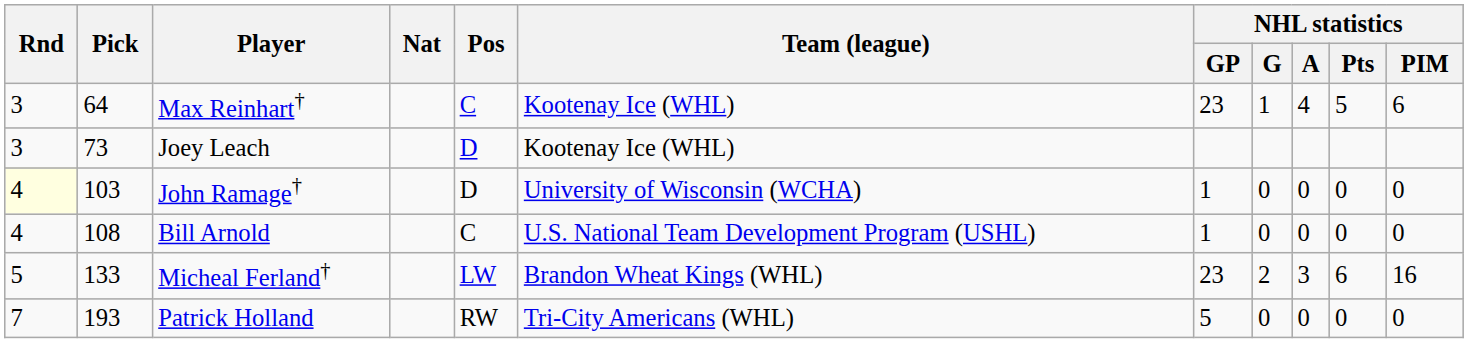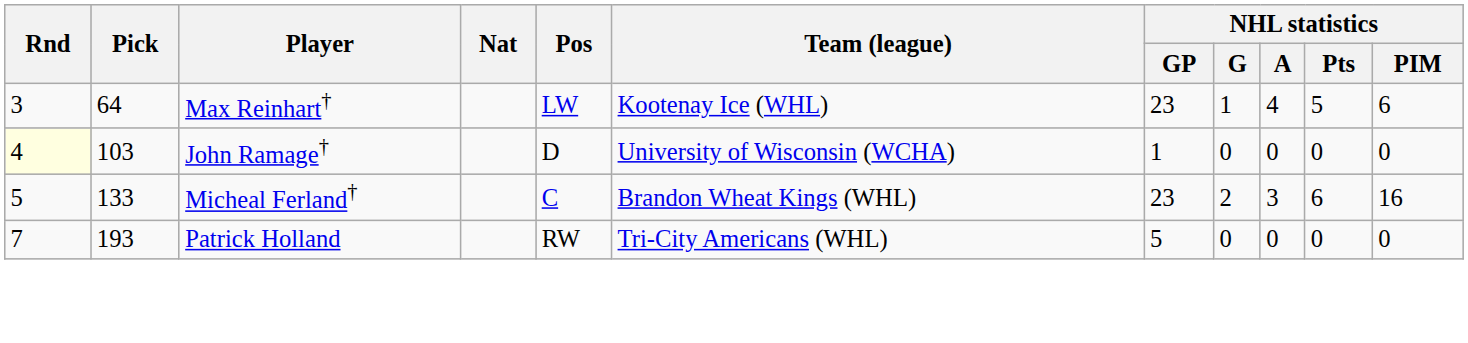Max Reinhart† | Pos: C -> LW
- row: 3 | 73 | Joey Leach | D | Kootenay Ice (WHL)
- row: 4 | 108 | Bill Arnold | C | U.S. National Team Development Program (USHL) | 1 | 0 | 0 | 0 | 0
Micheal Ferland† | Pos: LW -> C
